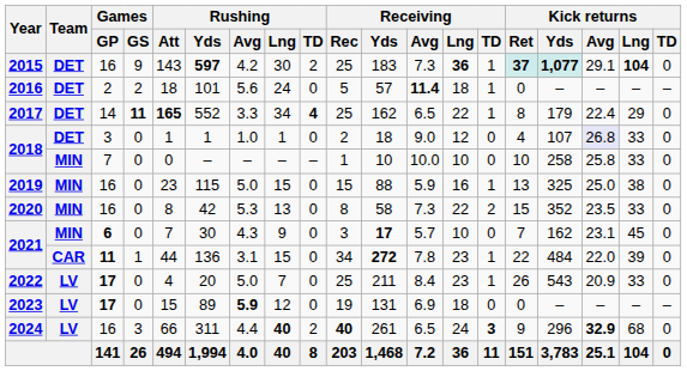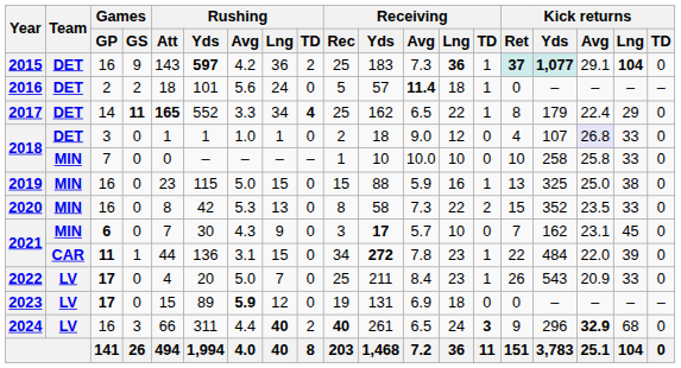2015 | Rushing / Lng: 30 -> 36
